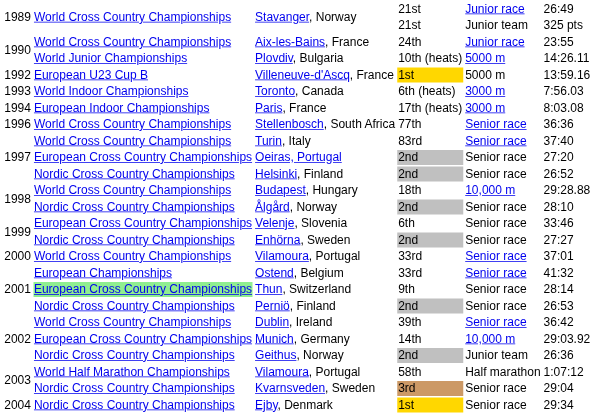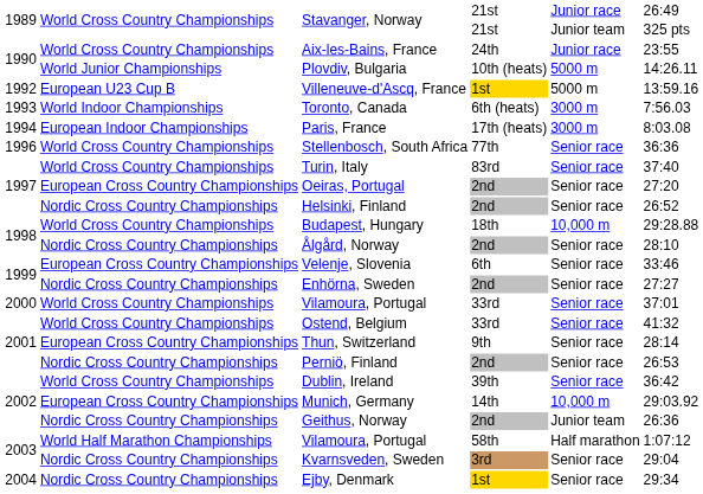Ostend, Belgium | column 2: European Championships -> World Cross Country Championships
Thun, Switzerland | column 2: lightgreen background -> no background
